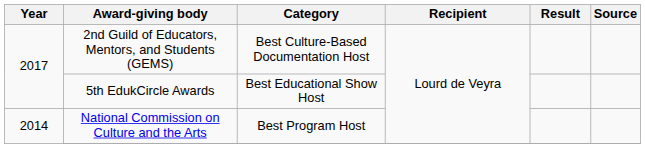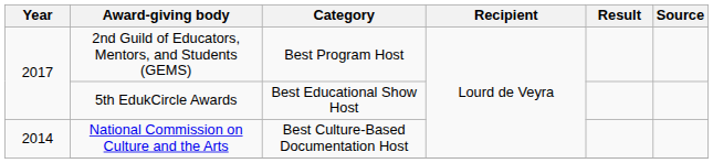2nd Guild of Educators, Mentors, and Students (GEMS) | Category: Best Culture-Based Documentation Host -> Best Program Host
National Commission on Culture and the Arts | Category: Best Program Host -> Best Culture-Based Documentation Host
